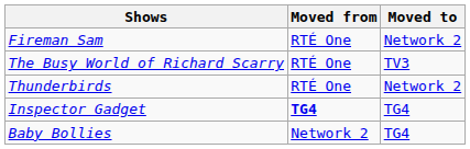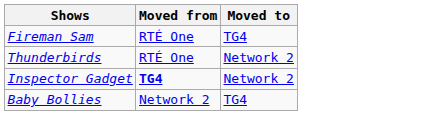Fireman Sam | Moved to: Network 2 -> TG4
- row: The Busy World of Richard Scarry | RTÉ One | TV3
Inspector Gadget | Moved to: TG4 -> Network 2
